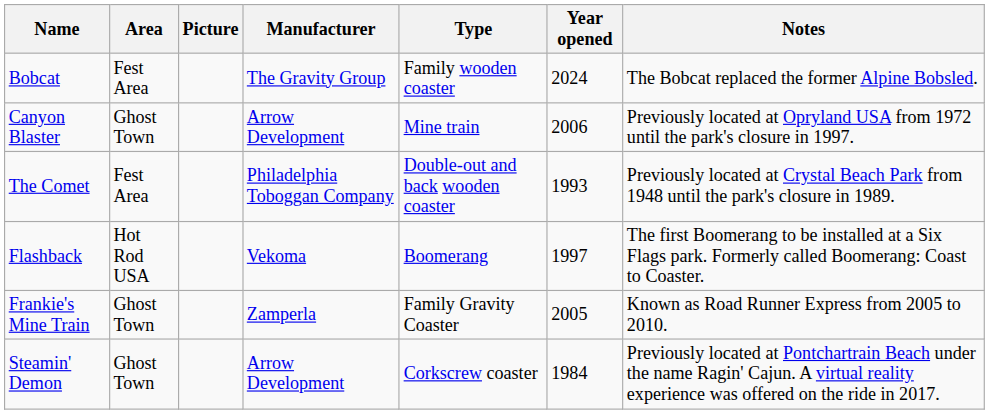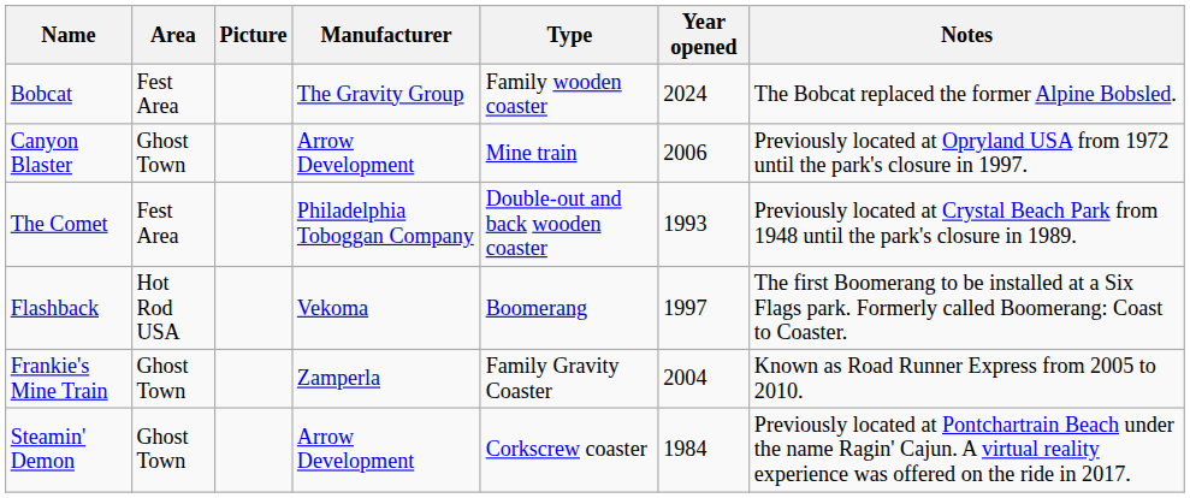Frankie's Mine Train | Year opened: 2005 -> 2004
